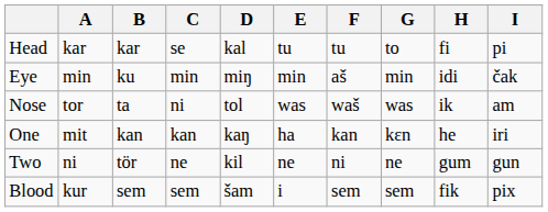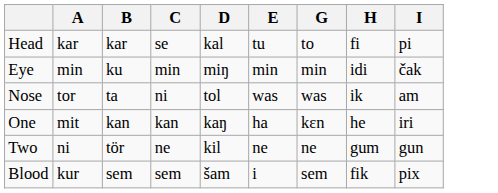- column: F | tu | aš | waš | kan | ni | sem
